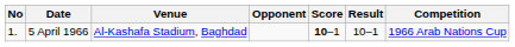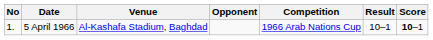columns swapped: Score <-> Competition
